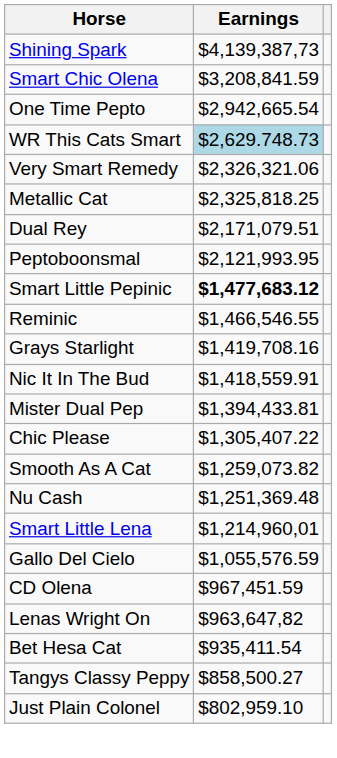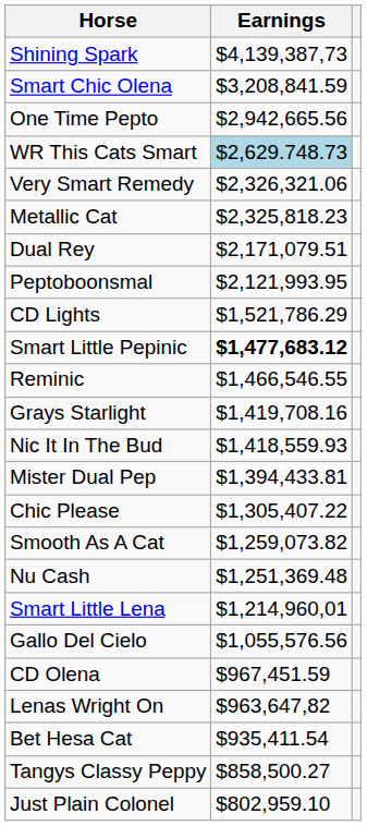One Time Pepto | Earnings: $2,942,665.54 -> $2,942,665.56
Metallic Cat | Earnings: $2,325,818.25 -> $2,325,818.23
+ row: CD Lights | $1,521,786.29
Nic It In The Bud | Earnings: $1,418,559.91 -> $1,418,559.93
Gallo Del Cielo | Earnings: $1,055,576.59 -> $1,055,576.56
